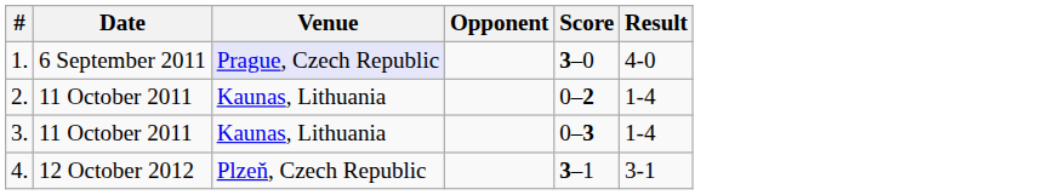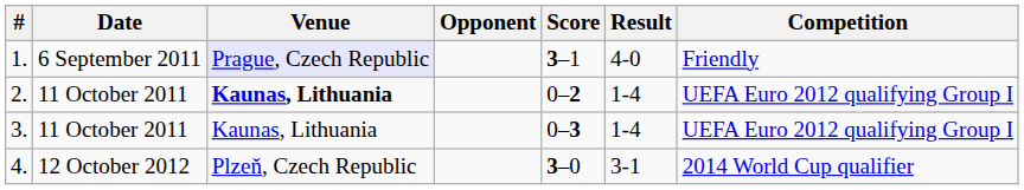+ column: Competition | Friendly | UEFA Euro 2012 qualifying Group I | UEFA Euro 2012 qualifying Group I | 2014 World Cup qualifier
1. | Score: 3–0 -> 3–1
2. | Venue: normal -> bold
4. | Score: 3–1 -> 3–0
